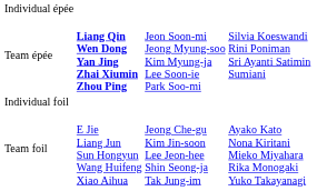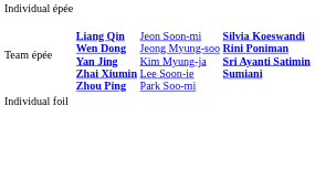Team épée | column 4: normal -> bold
- row: Team foil | E Jie Liang Jun Sun Hongyun Wang Huifeng Xiao Aihua | Jeong Che-gu Kim Jin-soon Lee Jeon-hee Shin Seong-ja Tak Jung-im | Ayako Kato Nona Kiritani Mieko Miyahara Rika Monogaki Yuko Takayanagi
